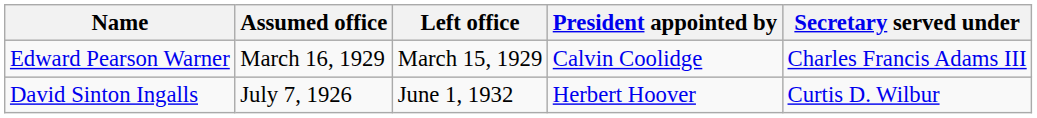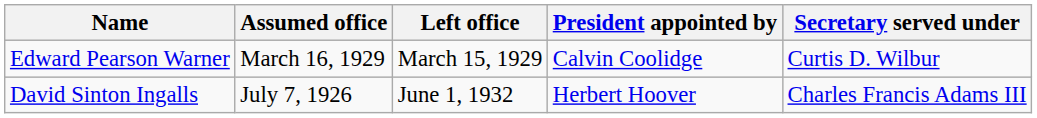Edward Pearson Warner | Secretary served under: Charles Francis Adams III -> Curtis D. Wilbur
David Sinton Ingalls | Secretary served under: Curtis D. Wilbur -> Charles Francis Adams III
